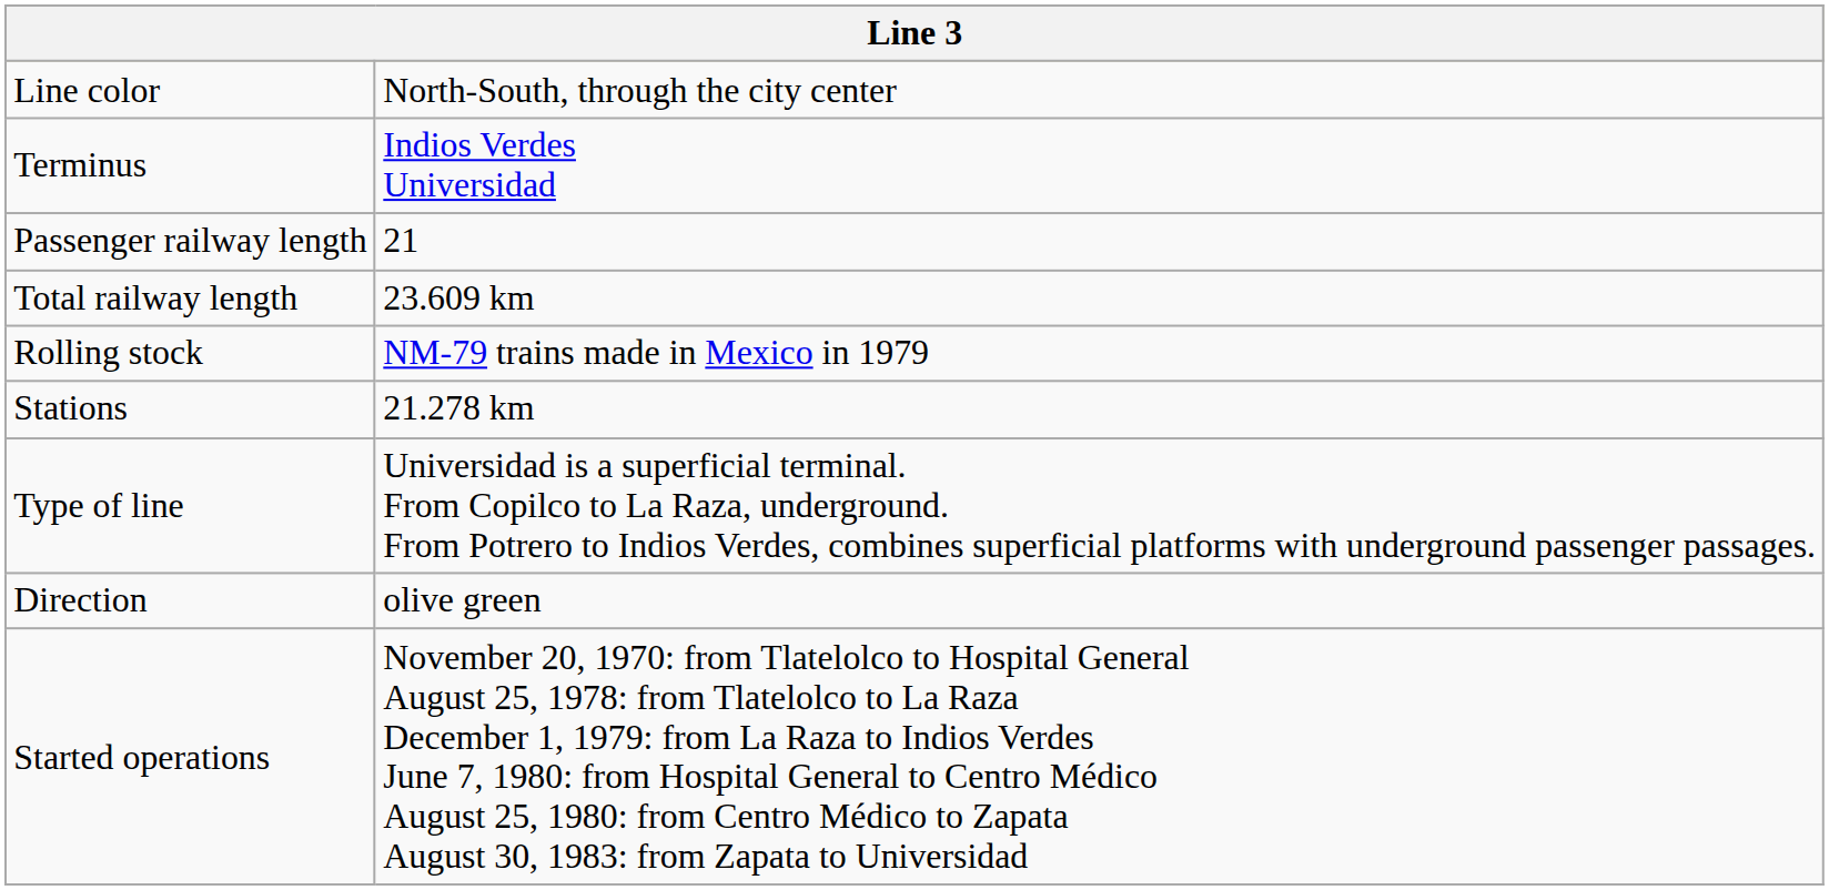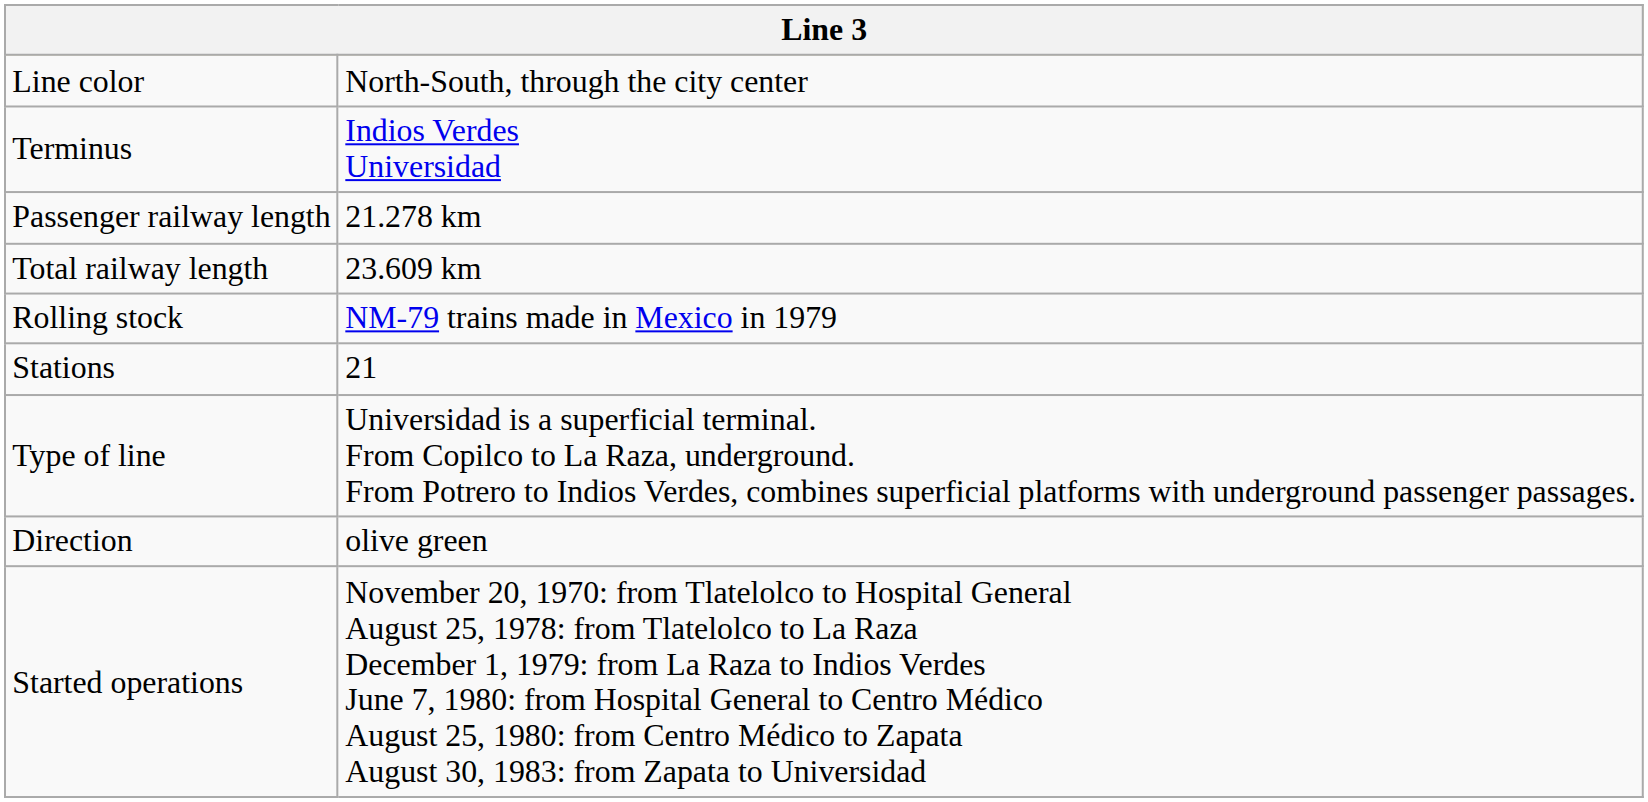Passenger railway length | column 2: 21 -> 21.278 km
Stations | column 2: 21.278 km -> 21
